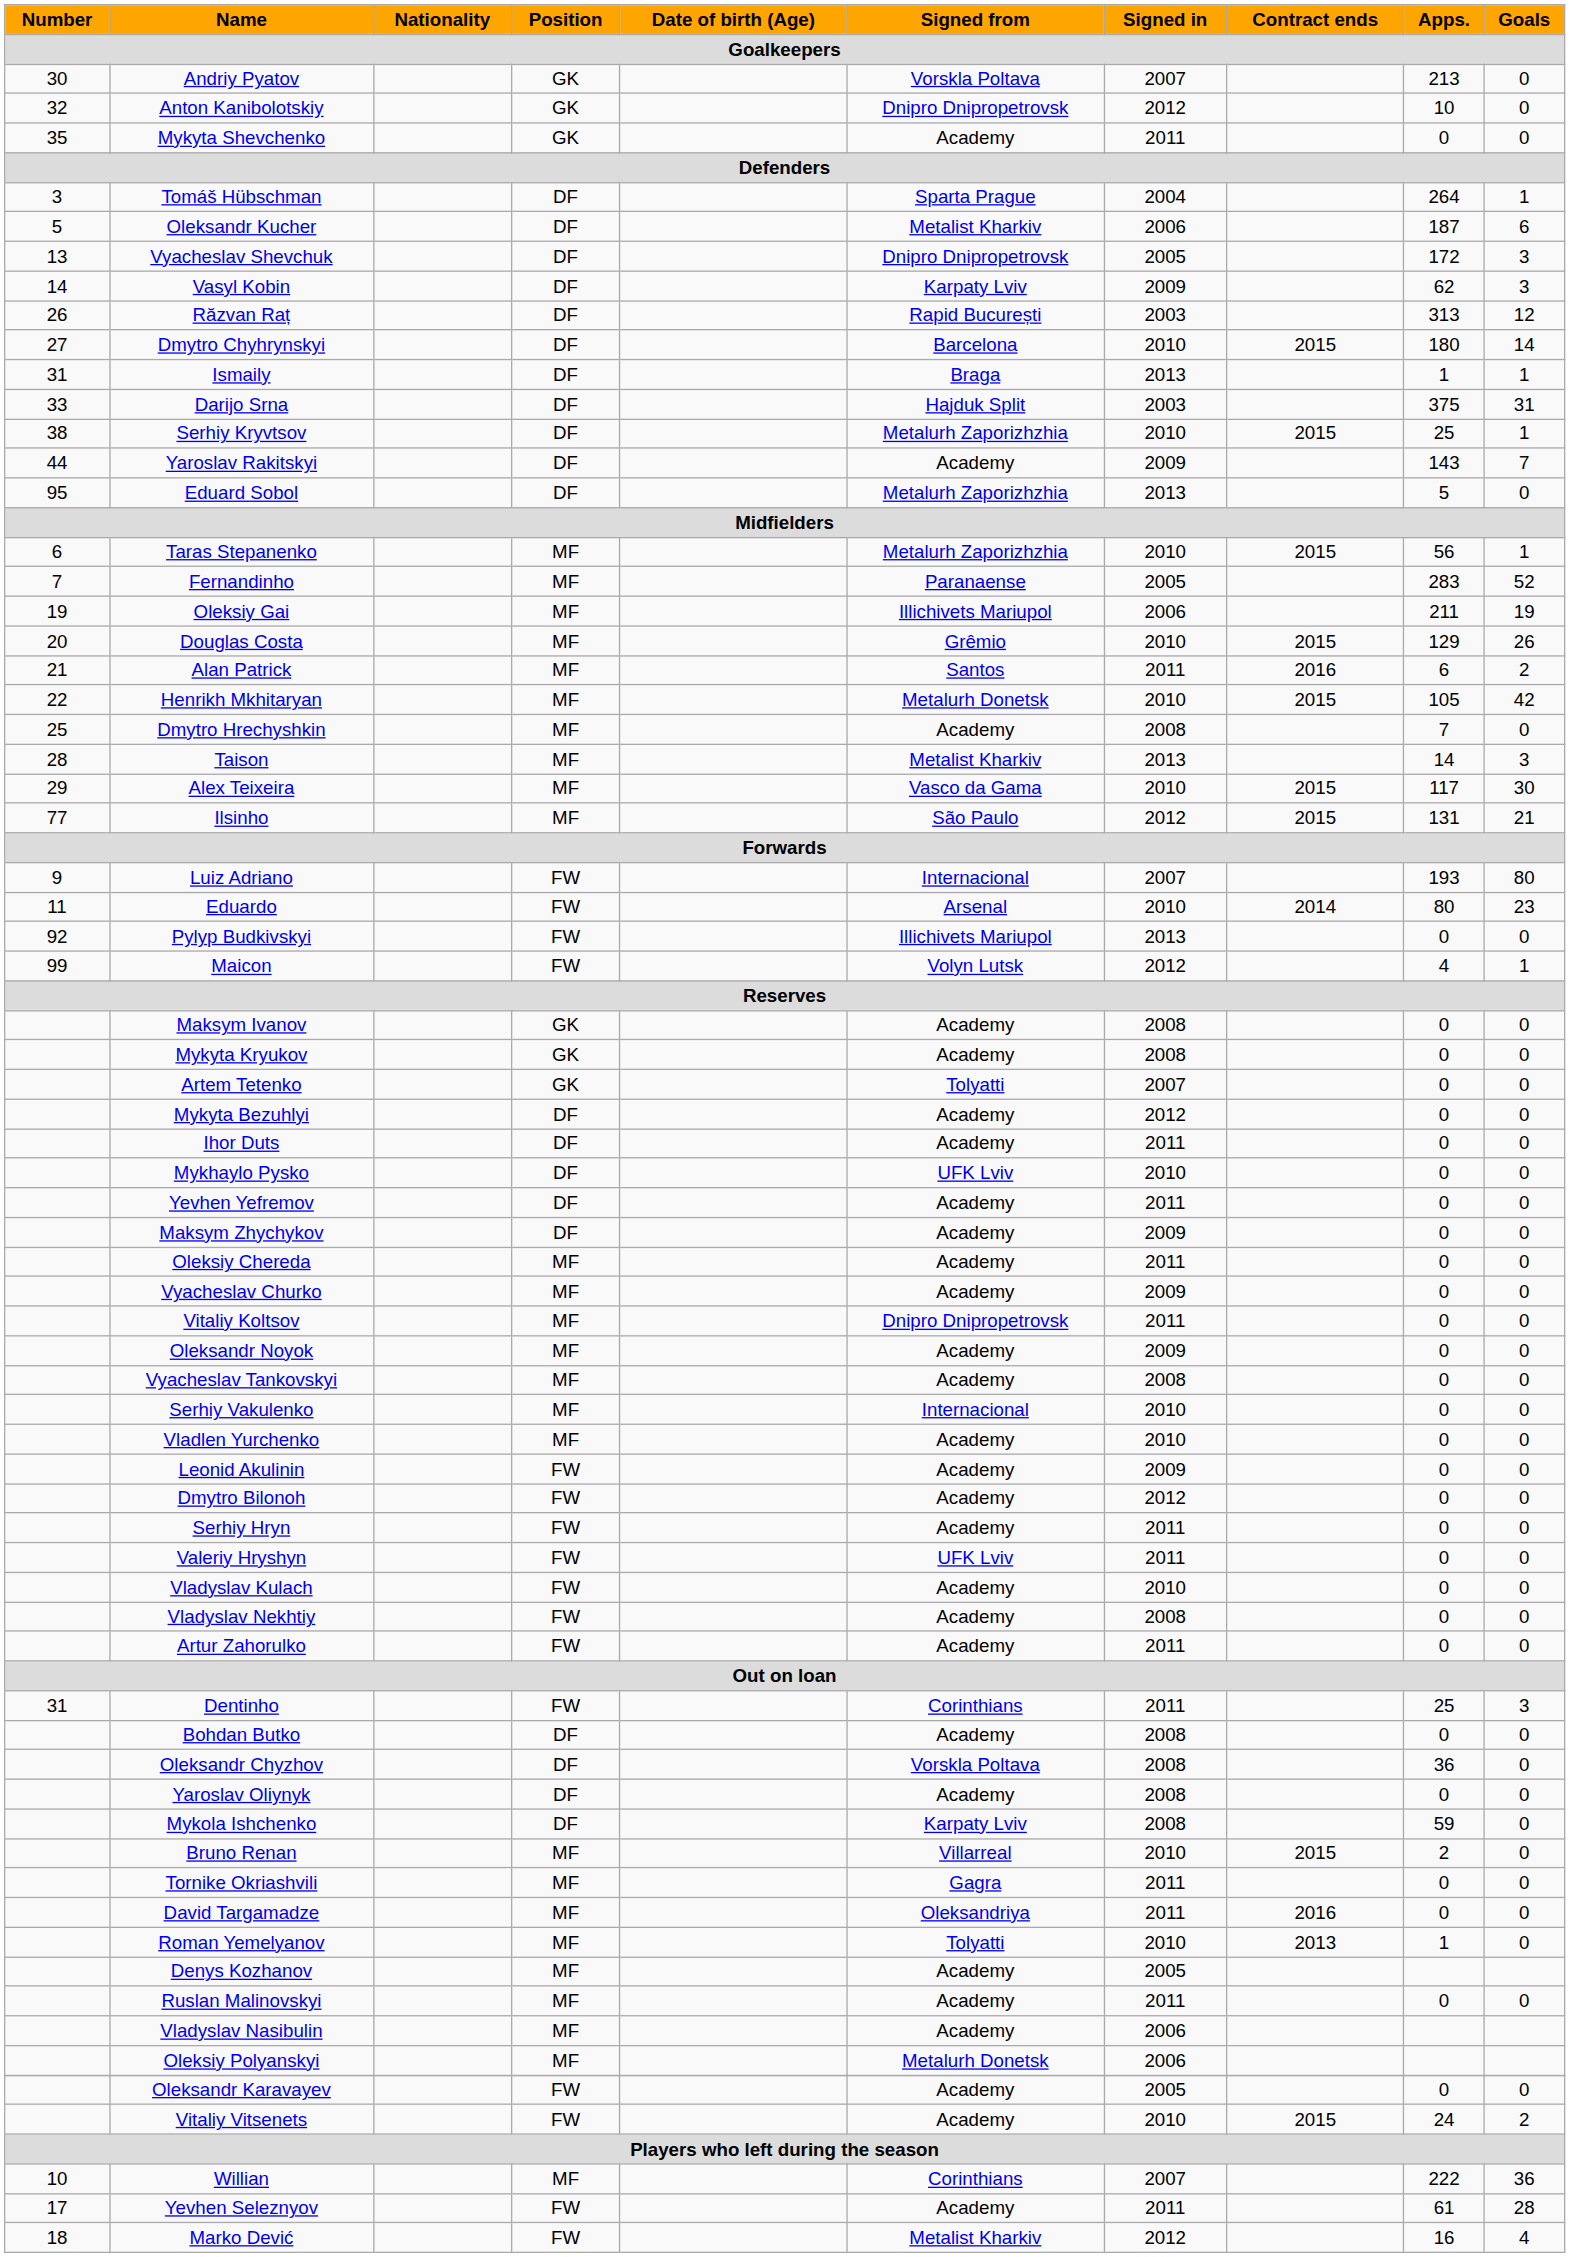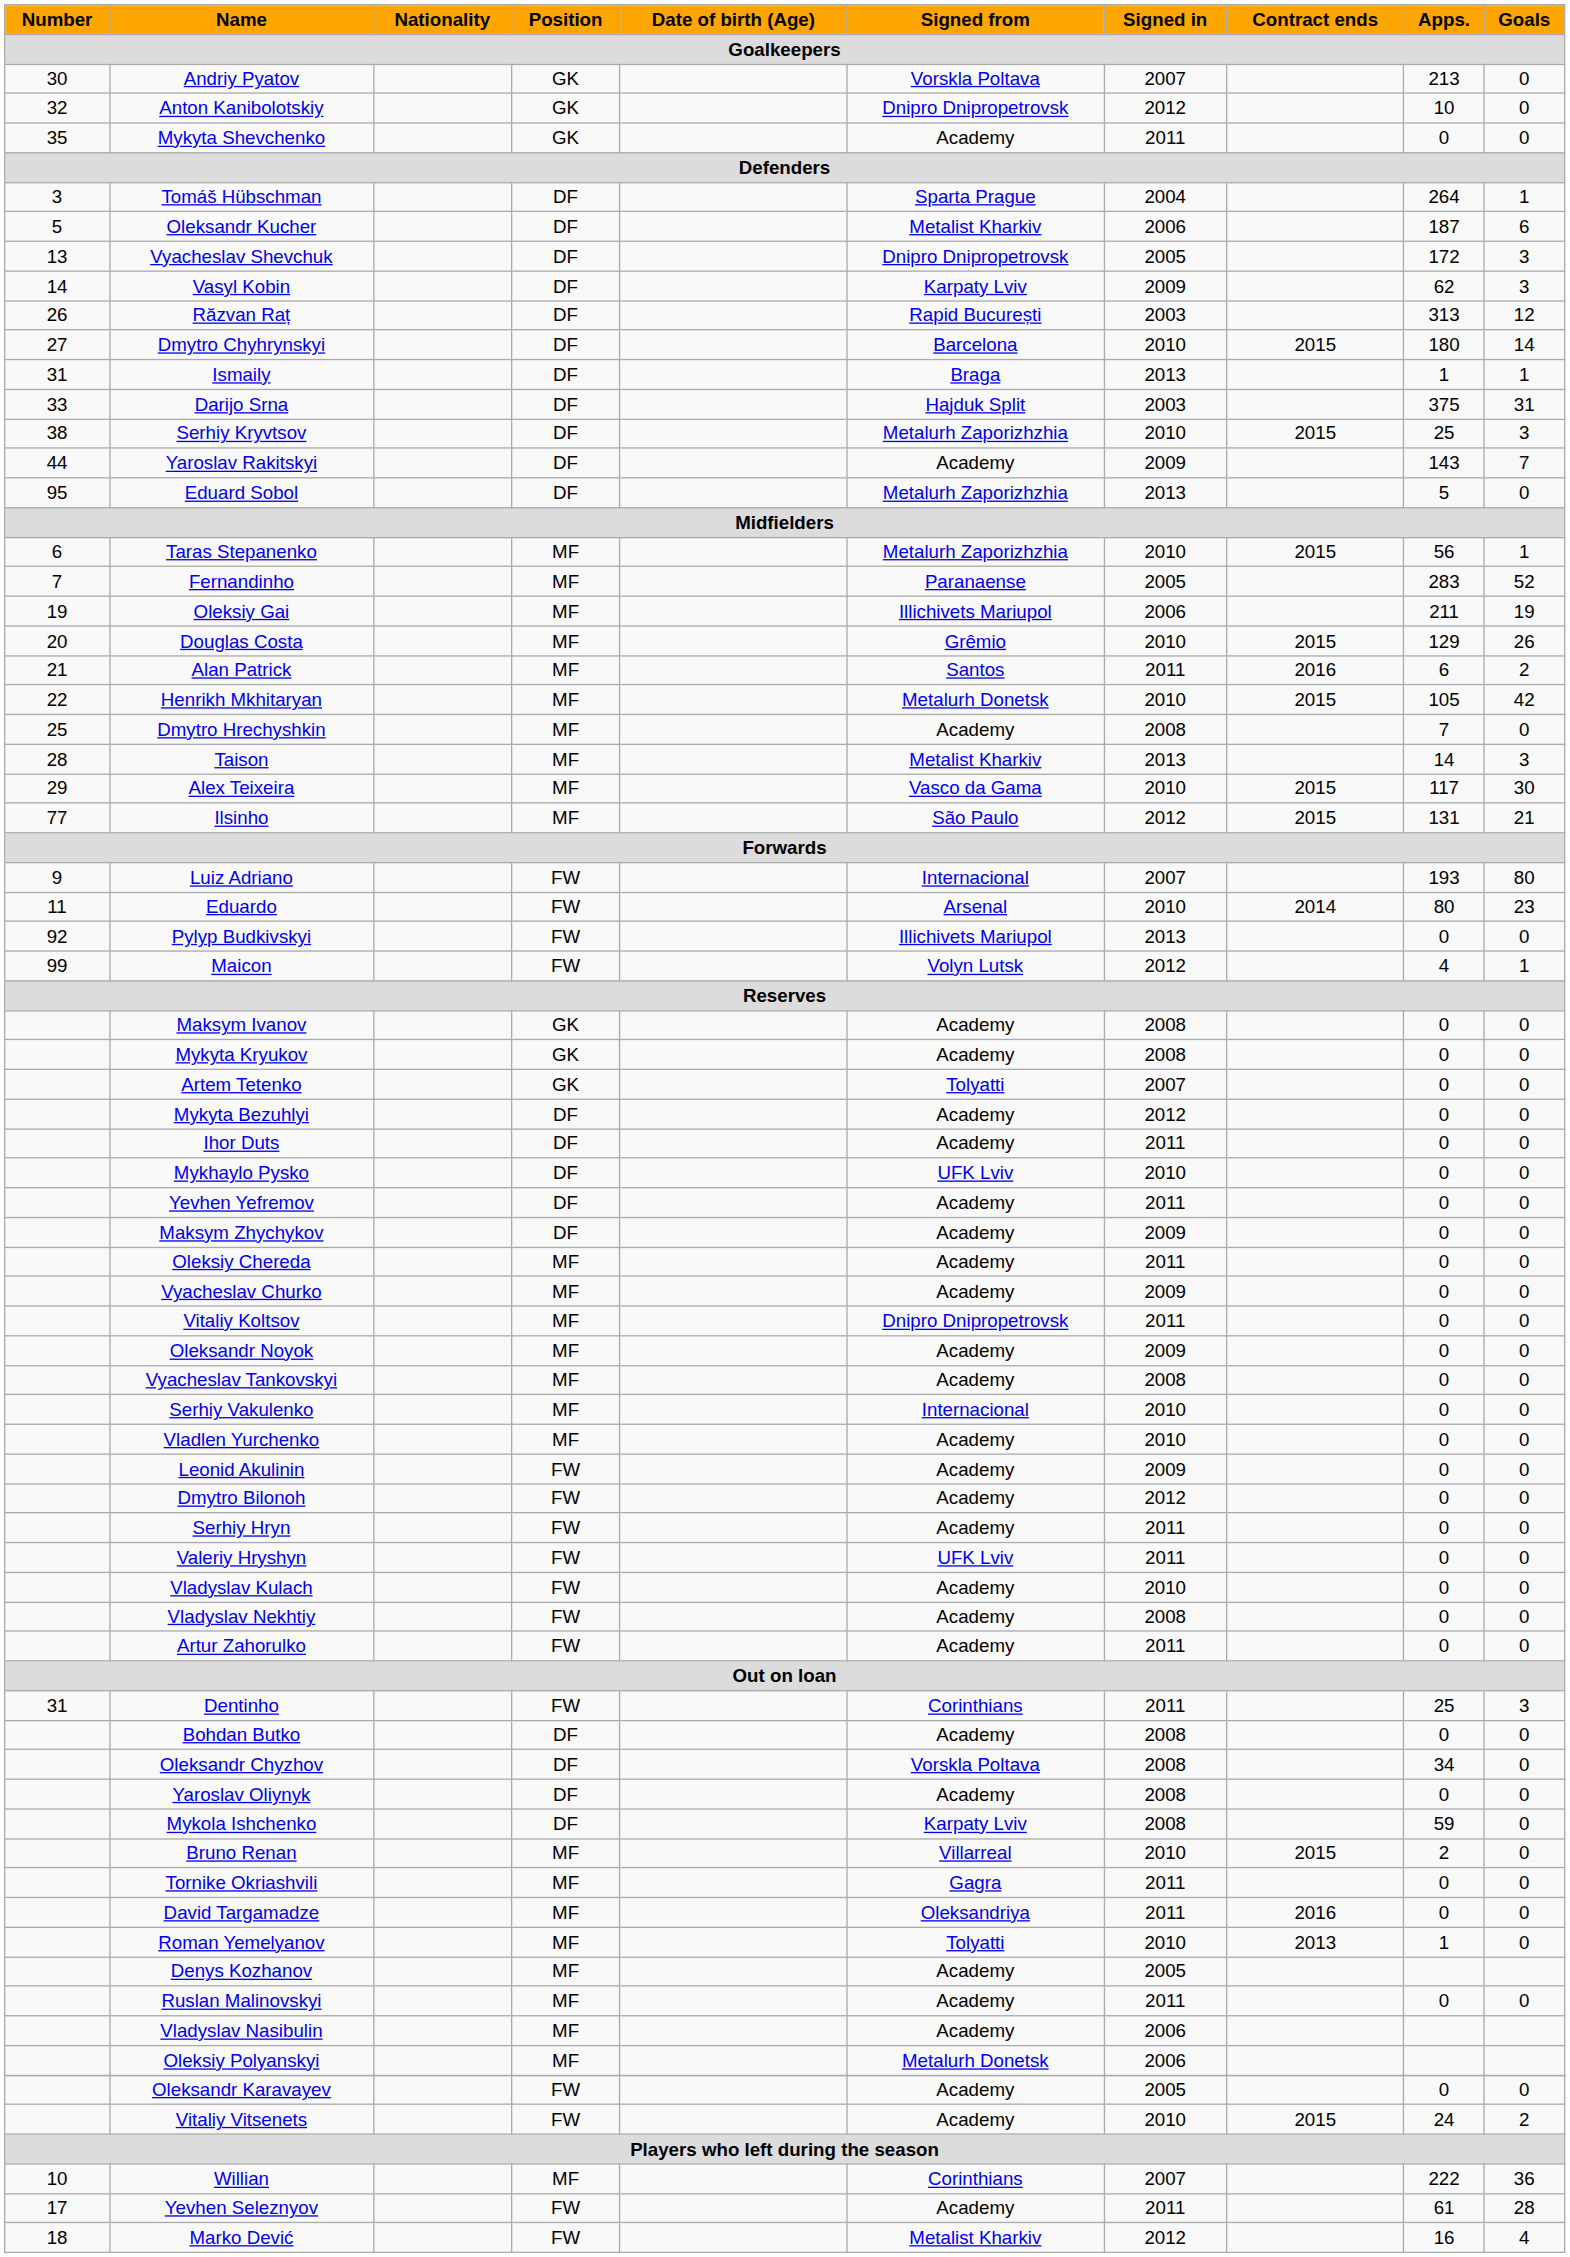Serhiy Kryvtsov | Goals: 1 -> 3
Oleksandr Chyzhov | Apps.: 36 -> 34
